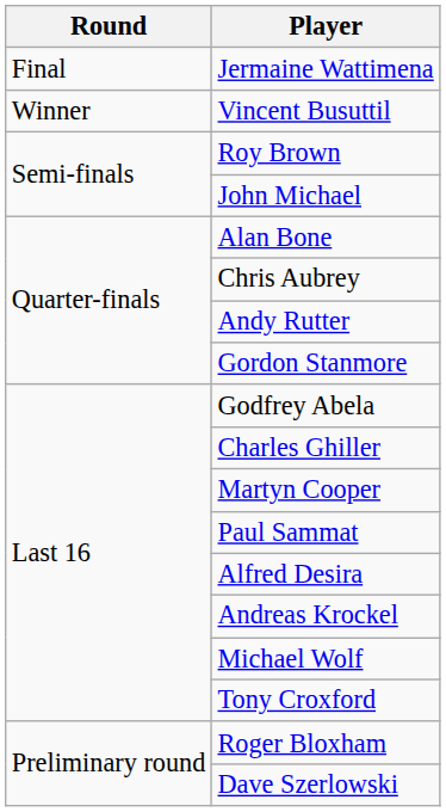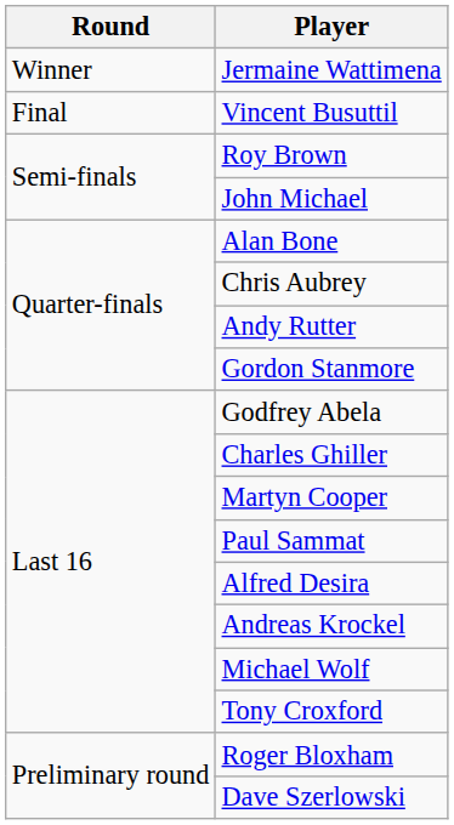Jermaine Wattimena | Round: Final -> Winner
Vincent Busuttil | Round: Winner -> Final
